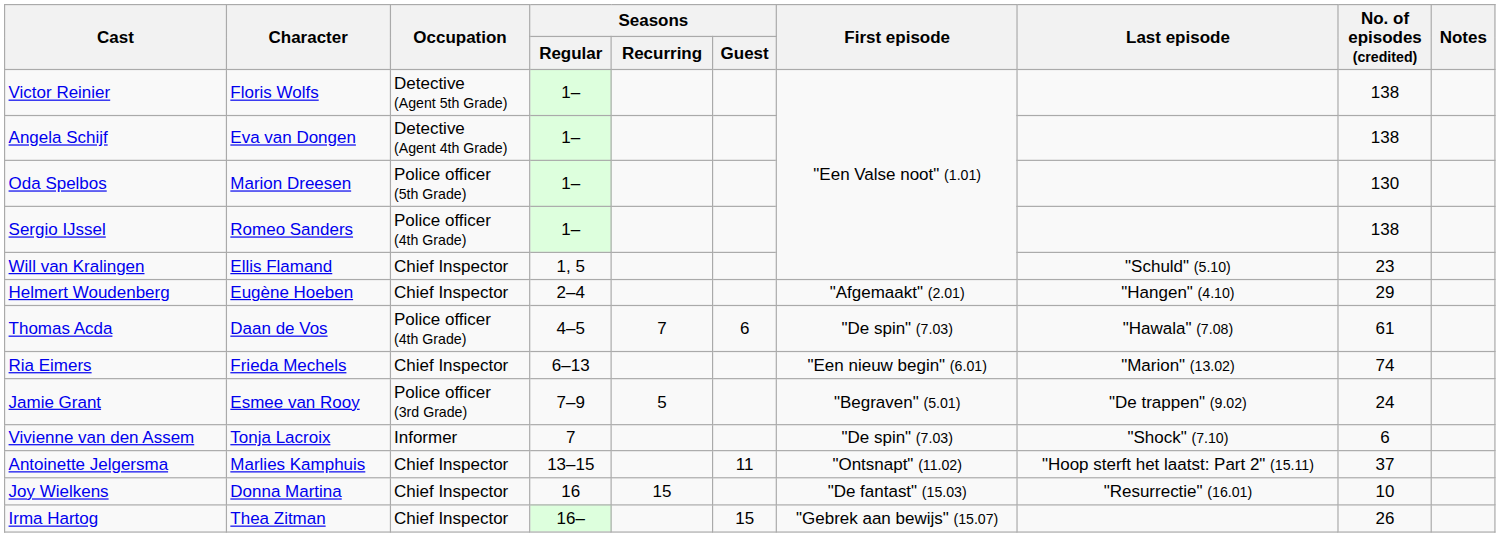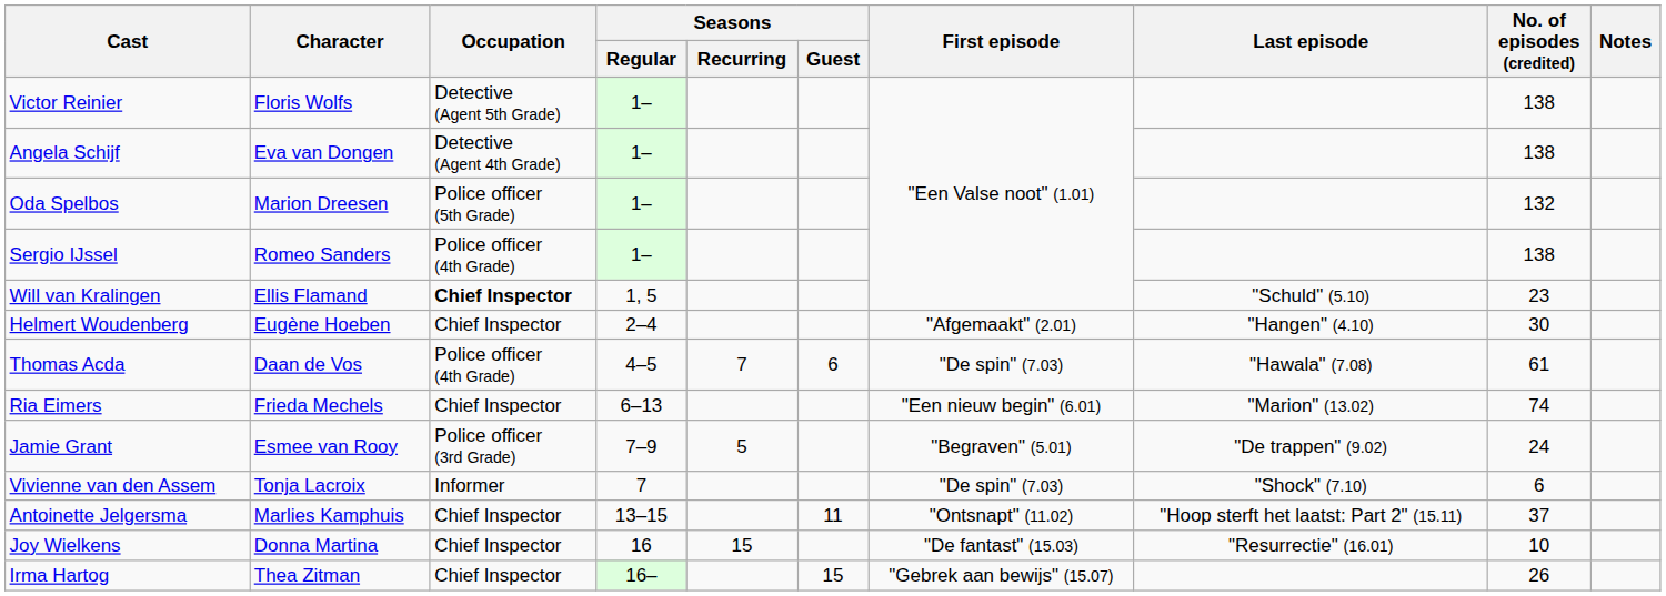Oda Spelbos | No. of episodes (credited): 130 -> 132
Will van Kralingen | Occupation: normal -> bold
Helmert Woudenberg | No. of episodes (credited): 29 -> 30
